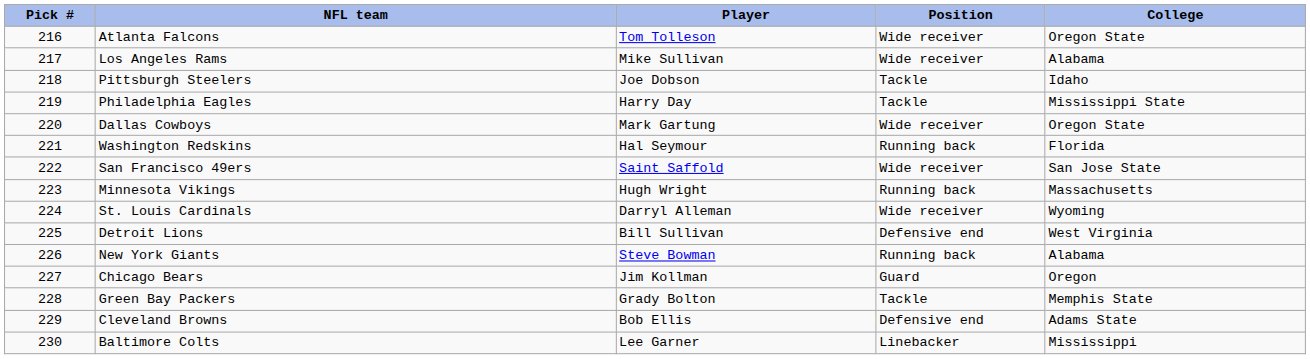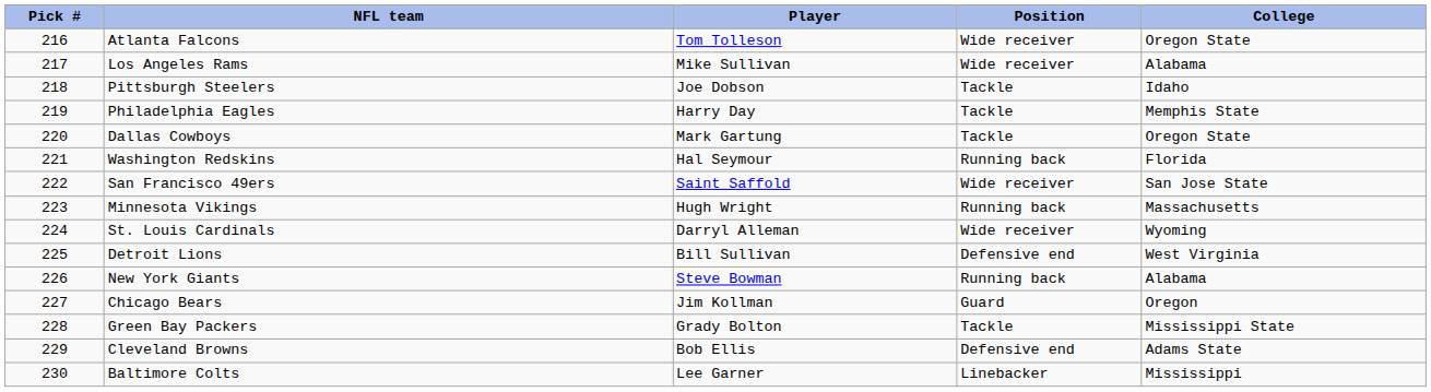Philadelphia Eagles | College: Mississippi State -> Memphis State
Dallas Cowboys | Position: Wide receiver -> Tackle
Green Bay Packers | College: Memphis State -> Mississippi State
